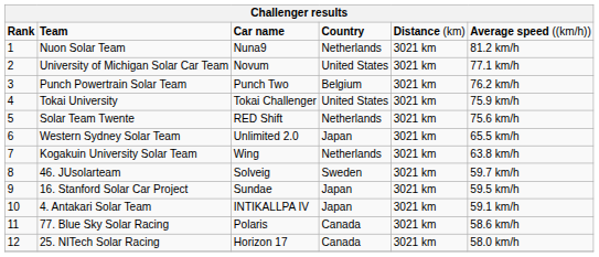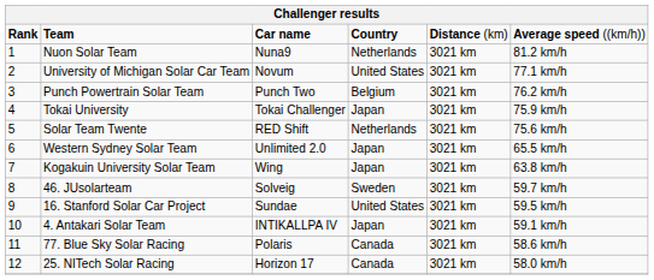Tokai University | column 4: United States -> Japan
Kogakuin University Solar Team | column 4: Netherlands -> Japan
16. Stanford Solar Car Project | column 4: Japan -> United States
